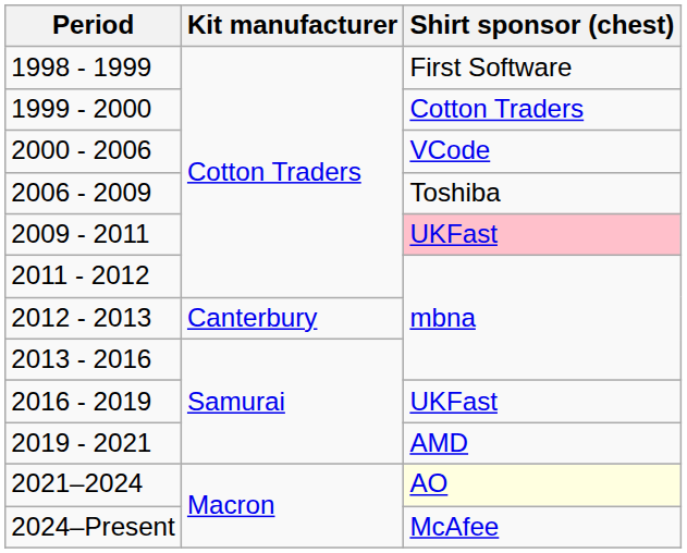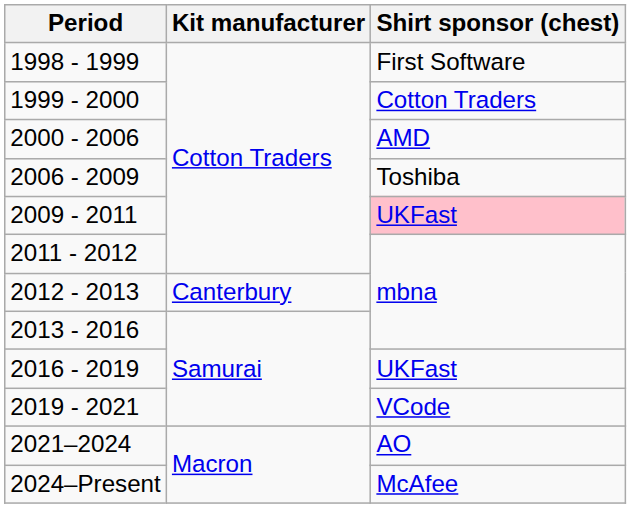2000 - 2006 | Shirt sponsor (chest): VCode -> AMD
2019 - 2021 | Shirt sponsor (chest): AMD -> VCode
2021–2024 | Shirt sponsor (chest): lightyellow background -> no background
